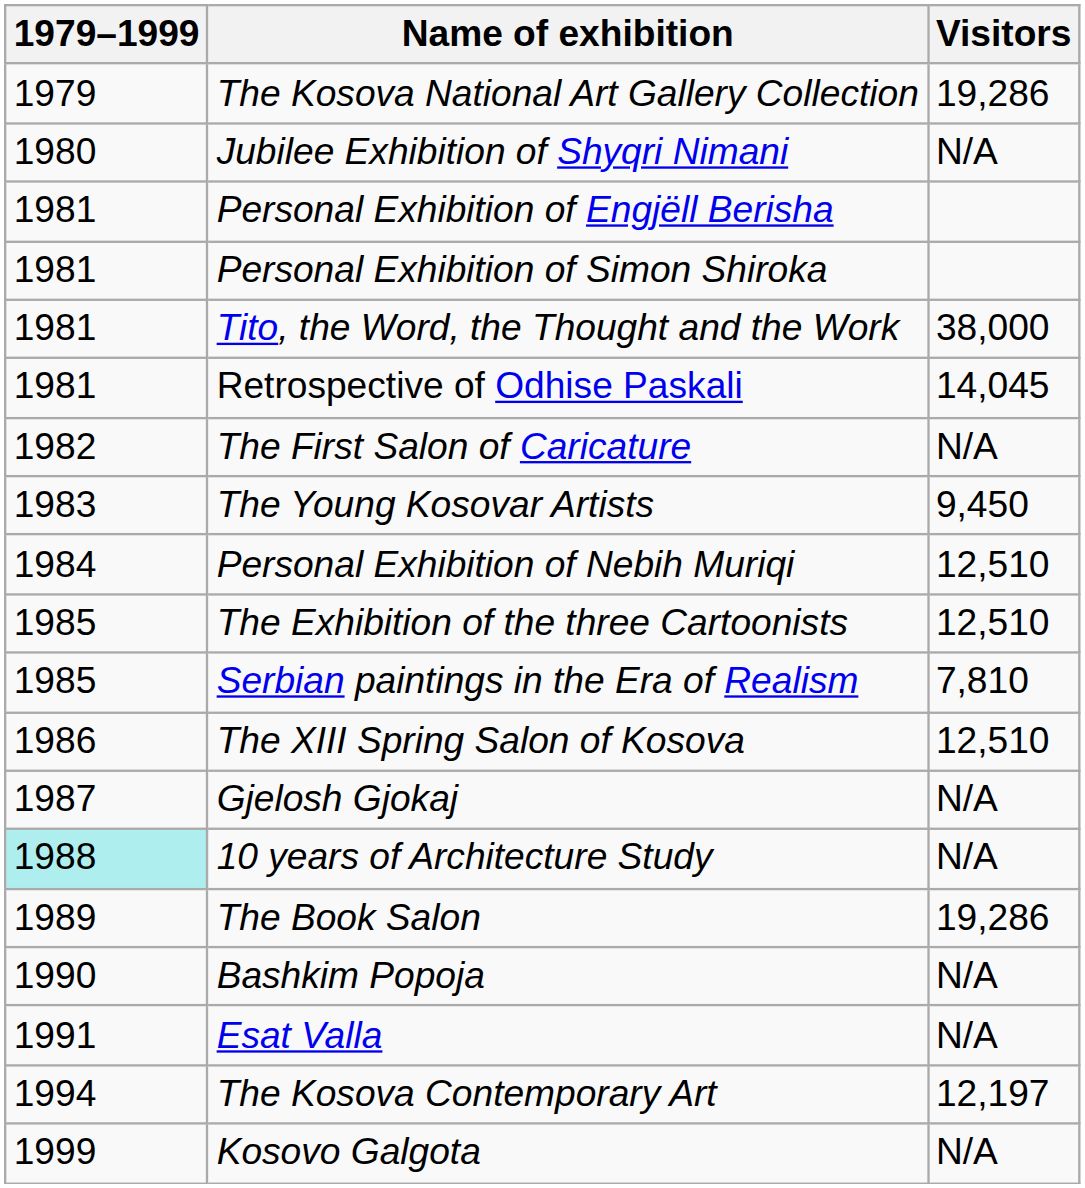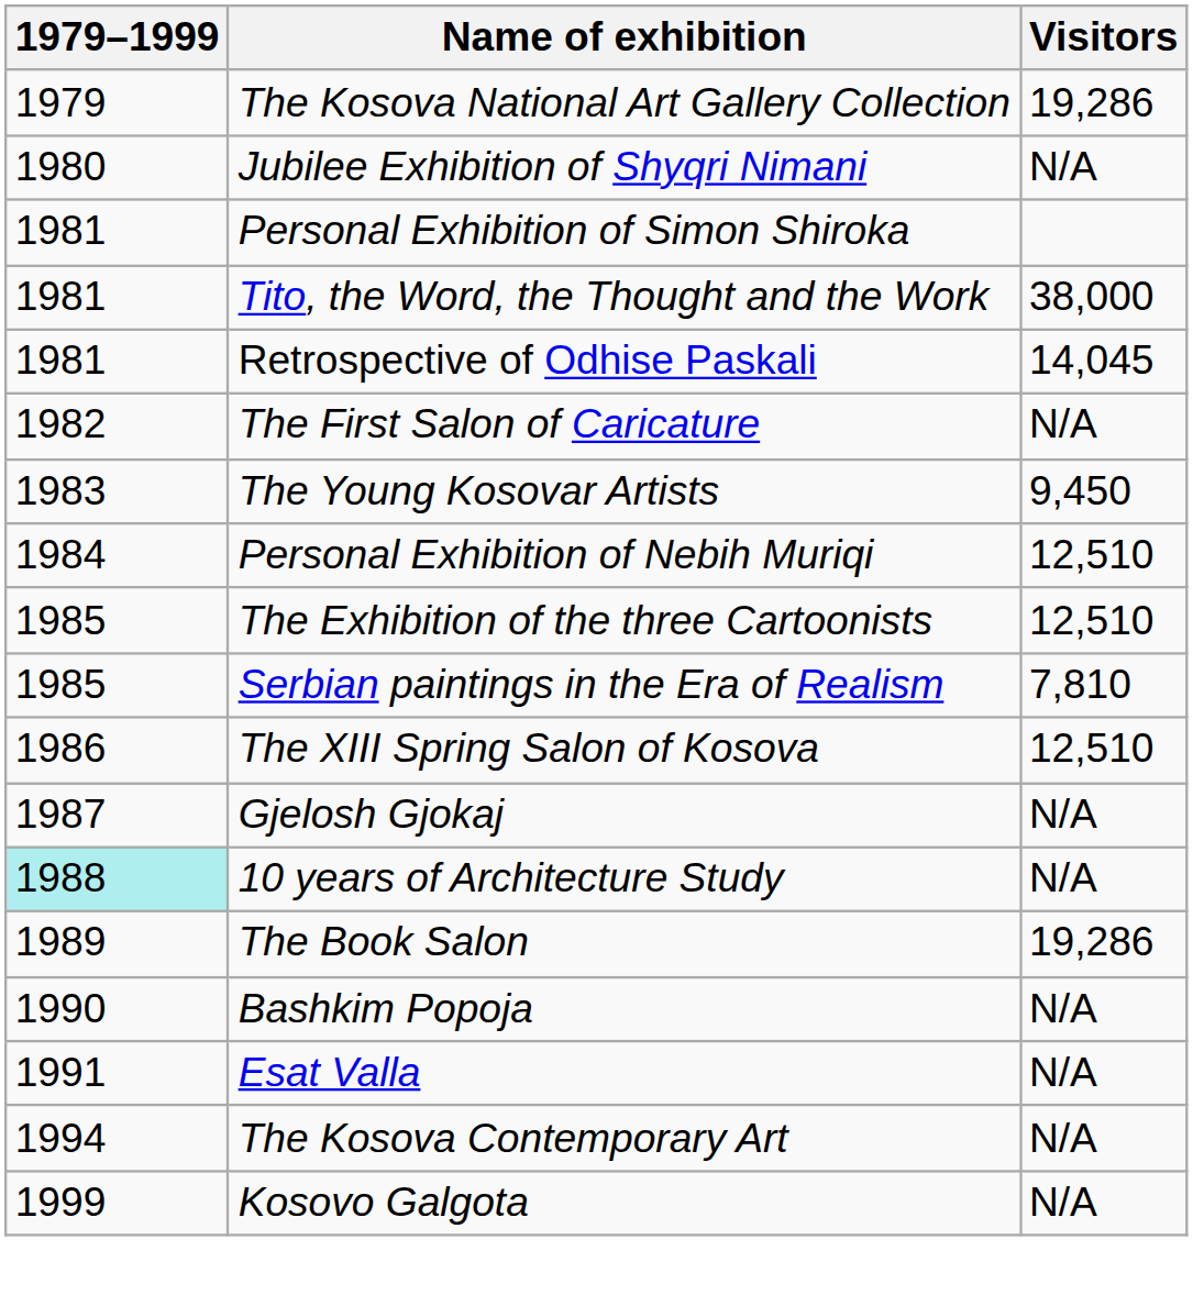- row: 1981 | Personal Exhibition of Engjëll Berisha
The Kosova Contemporary Art | Visitors: 12,197 -> N/A
